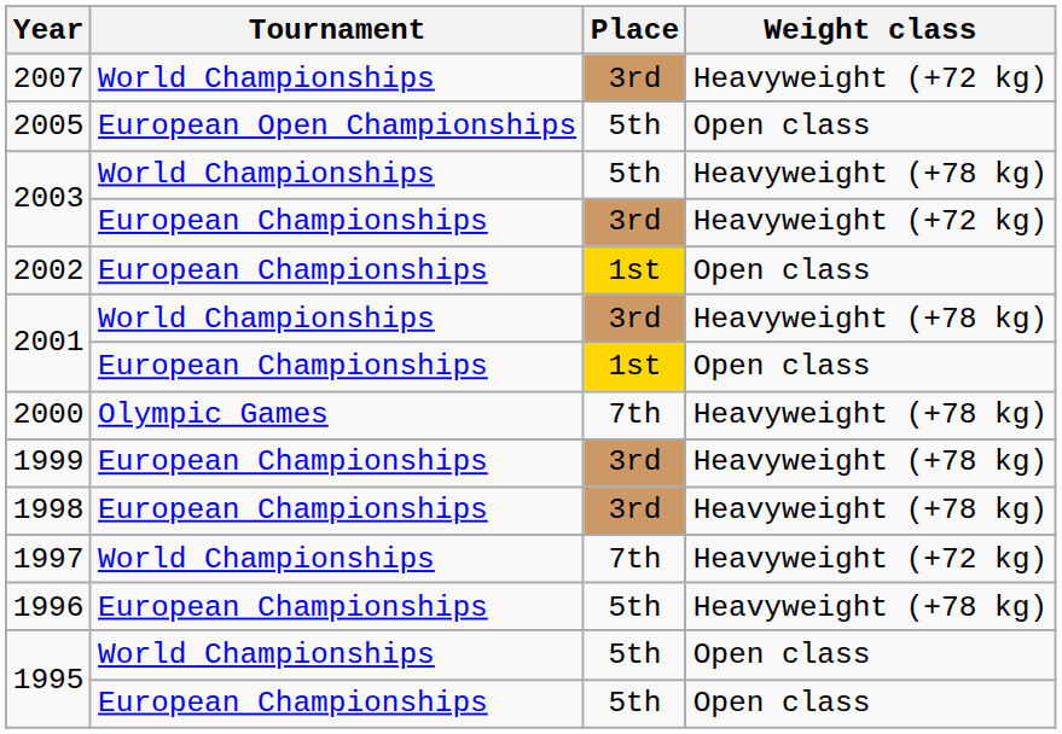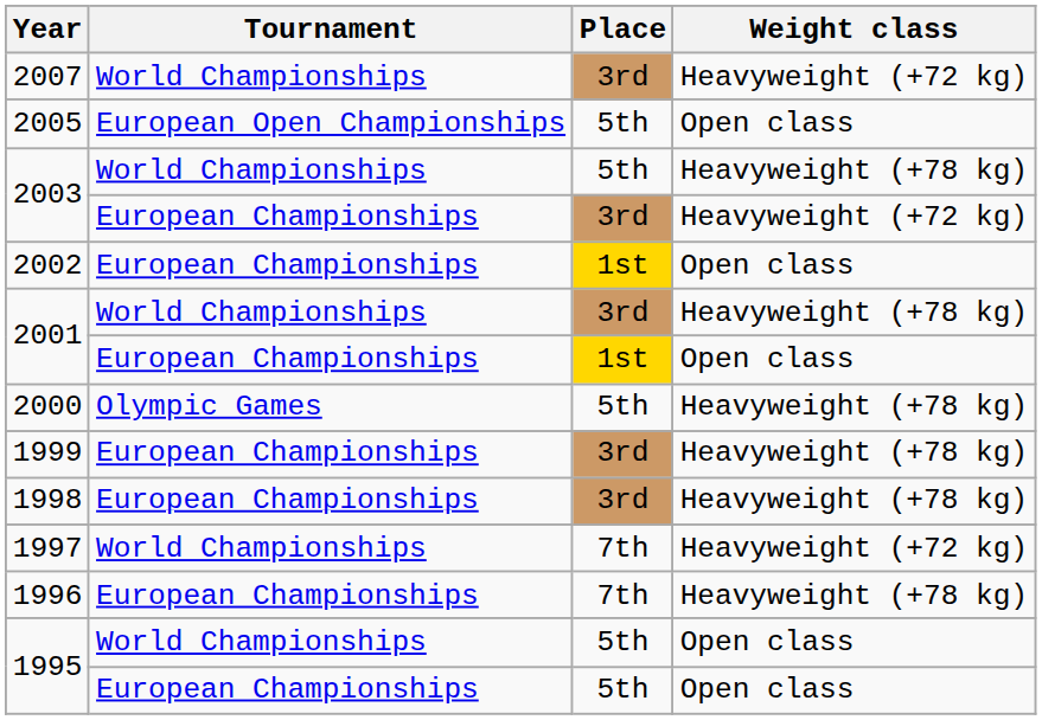2000 | Place: 7th -> 5th
1996 | Place: 5th -> 7th
